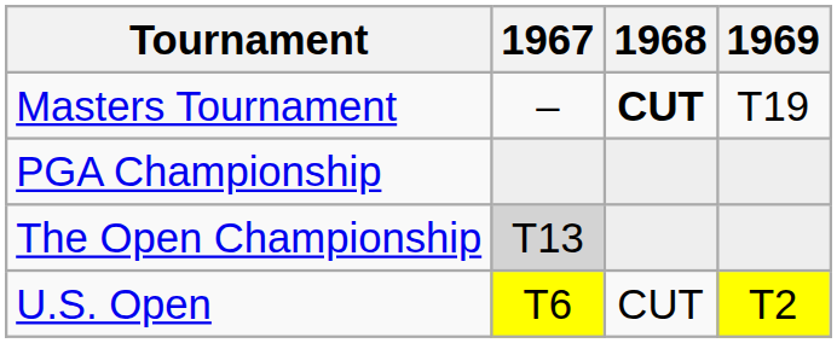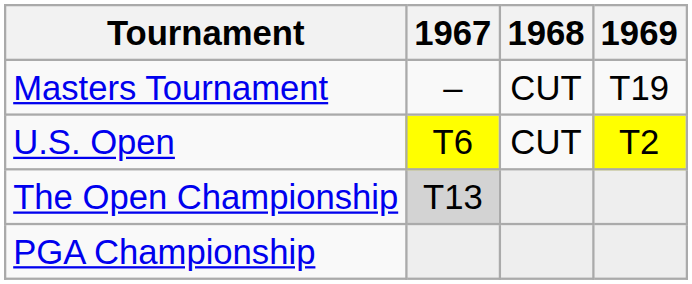Masters Tournament | 1968: bold -> normal
rows swapped: U.S. Open <-> PGA Championship
